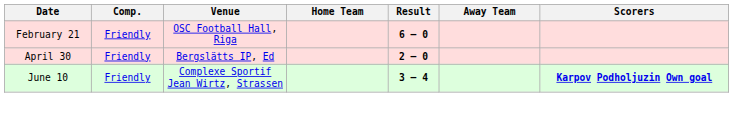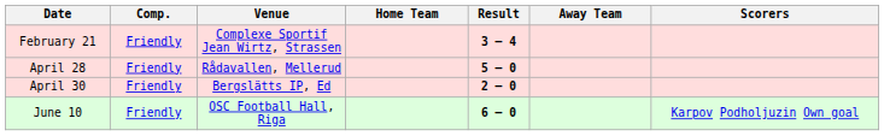February 21 | Venue: OSC Football Hall, Riga -> Complexe Sportif Jean Wirtz, Strassen
February 21 | Result: 6 – 0 -> 3 – 4
+ row: April 28 | Friendly | Rådavallen, Mellerud | 5 – 0
June 10 | Venue: Complexe Sportif Jean Wirtz, Strassen -> OSC Football Hall, Riga
June 10 | Result: 3 – 4 -> 6 – 0
June 10 | Scorers: bold -> normal
